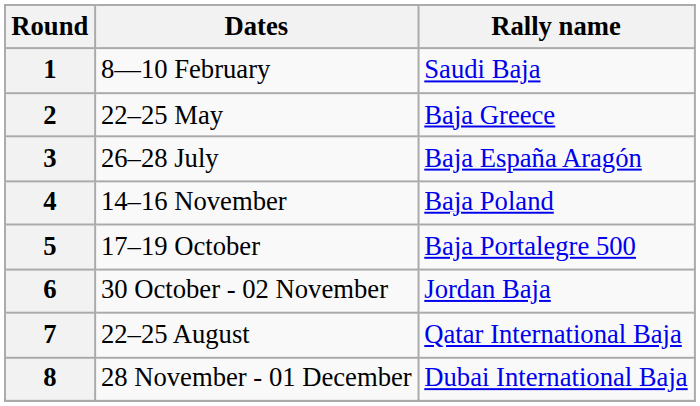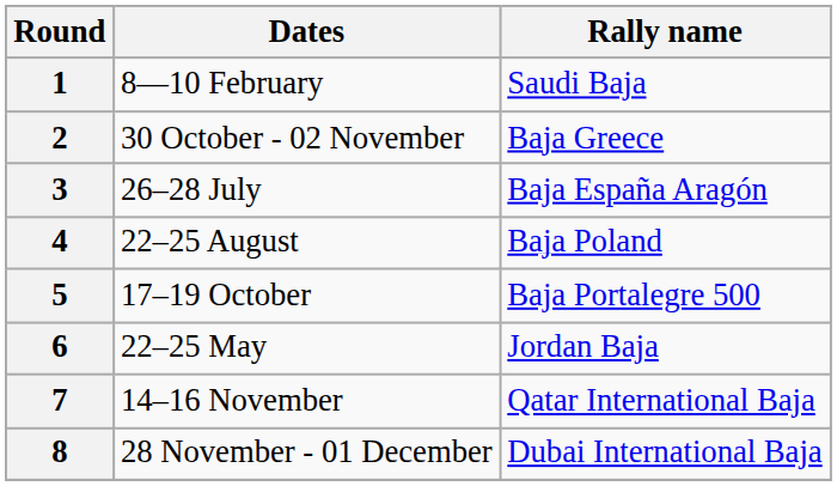2 | Dates: 22–25 May -> 30 October - 02 November
4 | Dates: 14–16 November -> 22–25 August
6 | Dates: 30 October - 02 November -> 22–25 May
7 | Dates: 22–25 August -> 14–16 November
